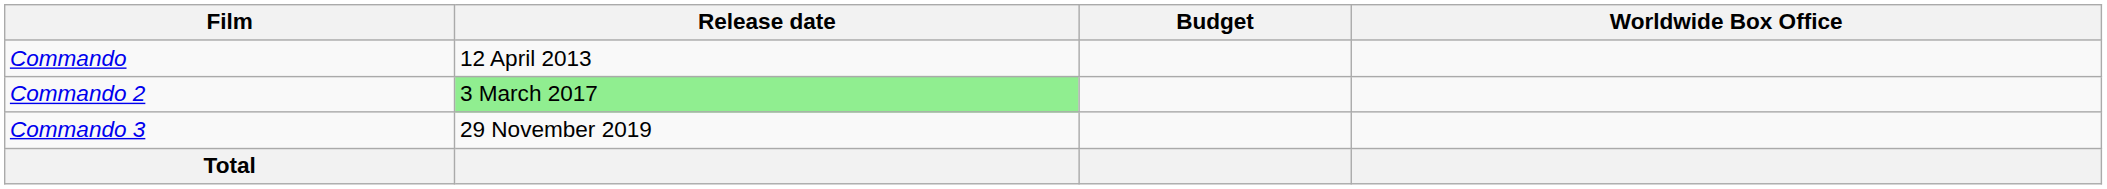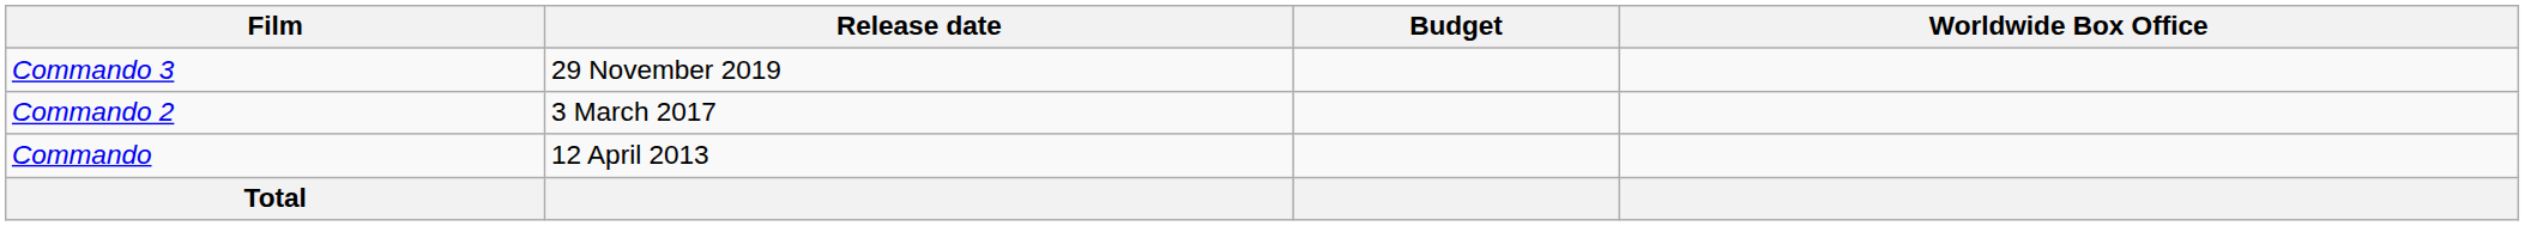rows swapped: Commando <-> Commando 3
Commando 2 | Release date: lightgreen background -> no background
